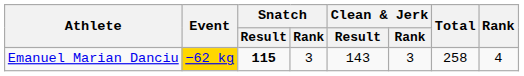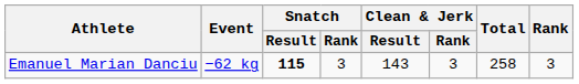Emanuel Marian Danciu | Event: gold background -> no background
Emanuel Marian Danciu | Rank: 4 -> 3
